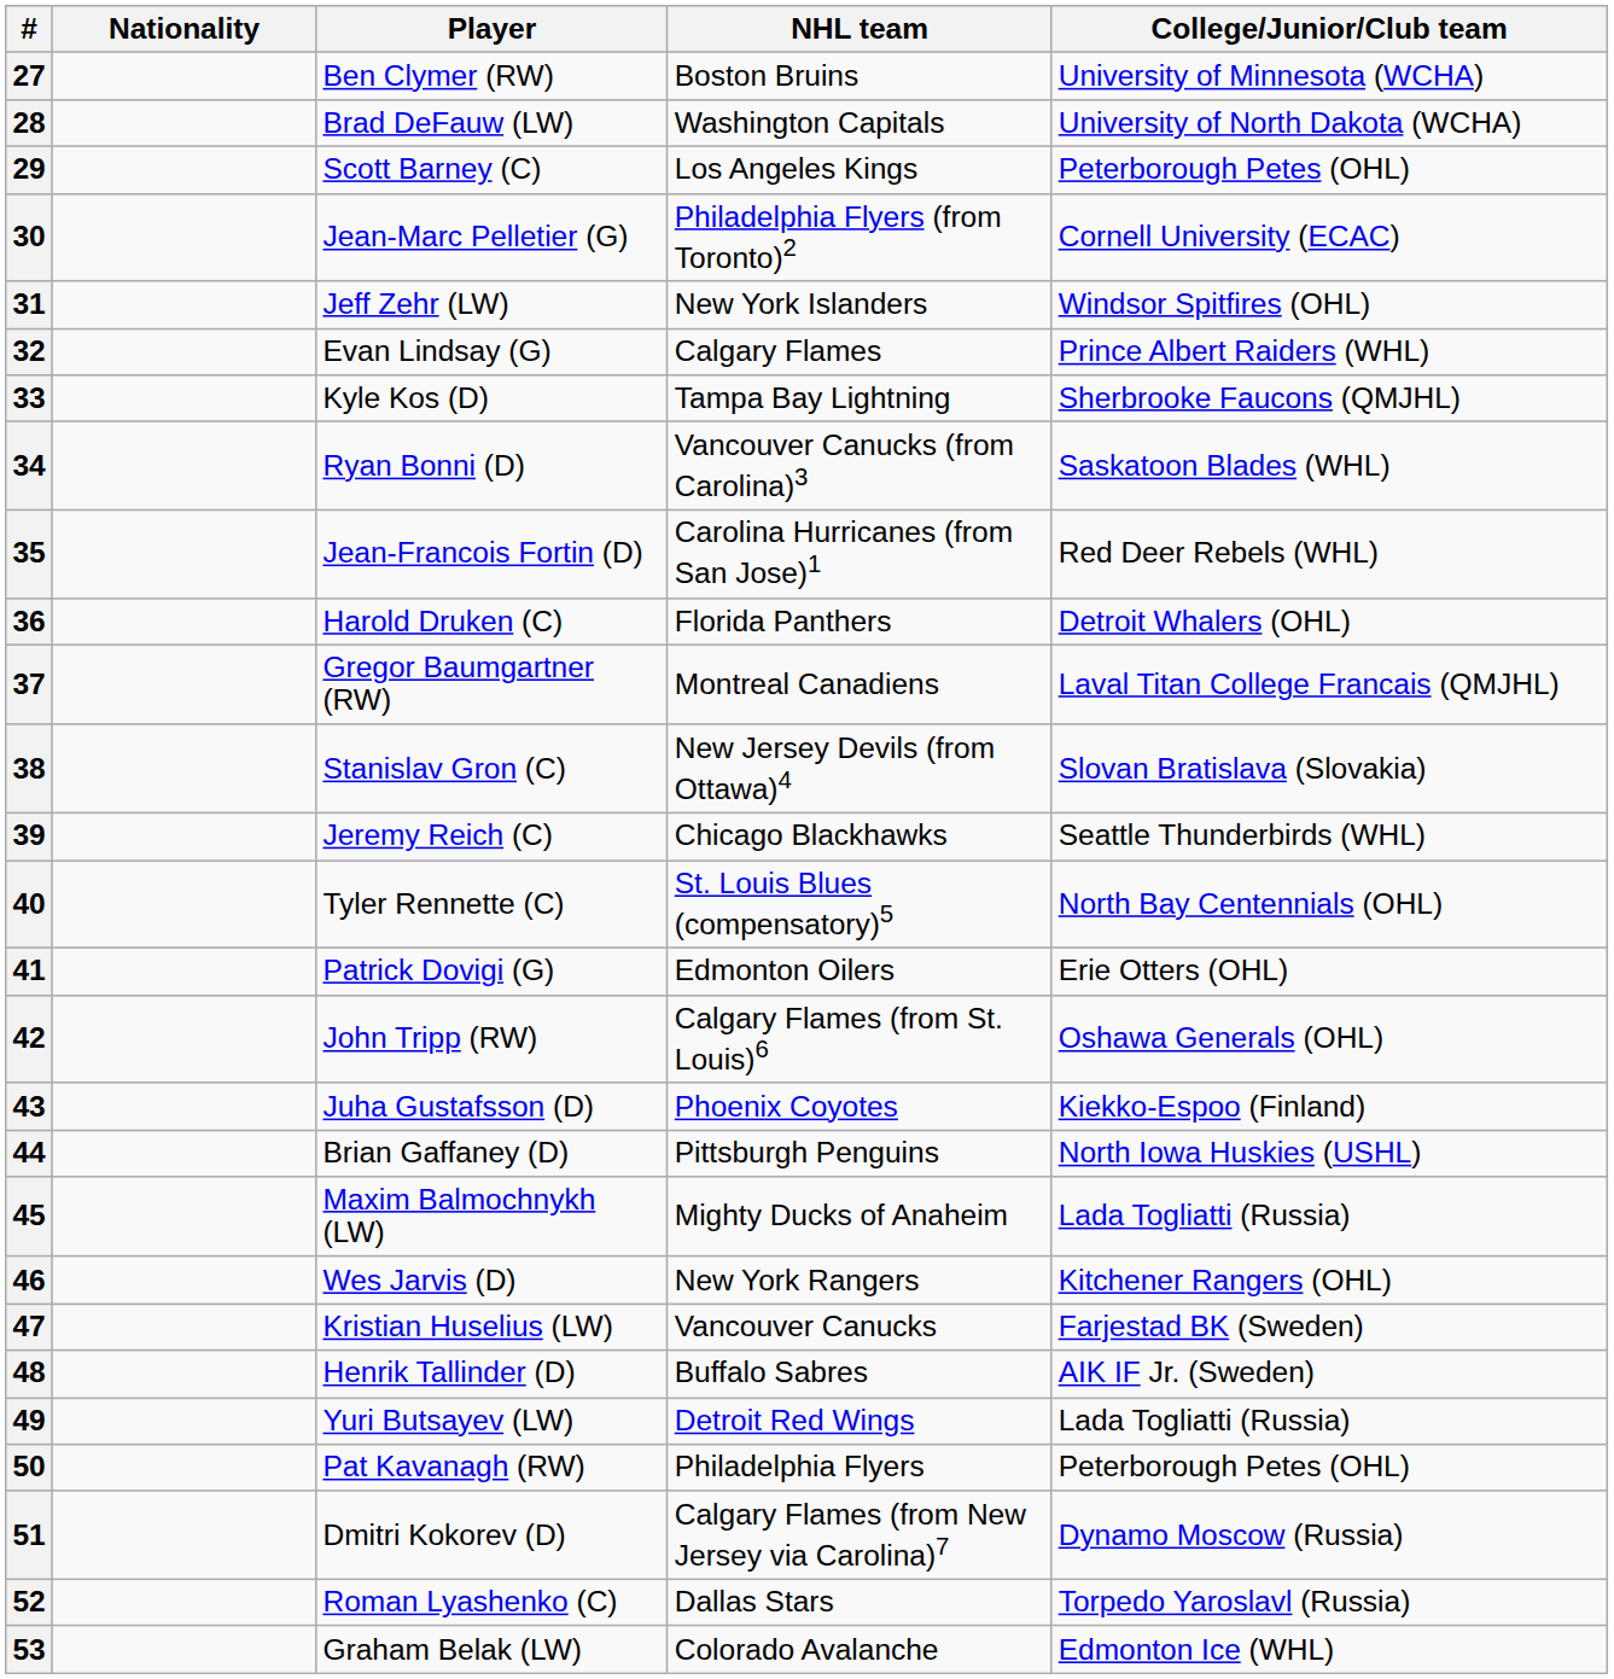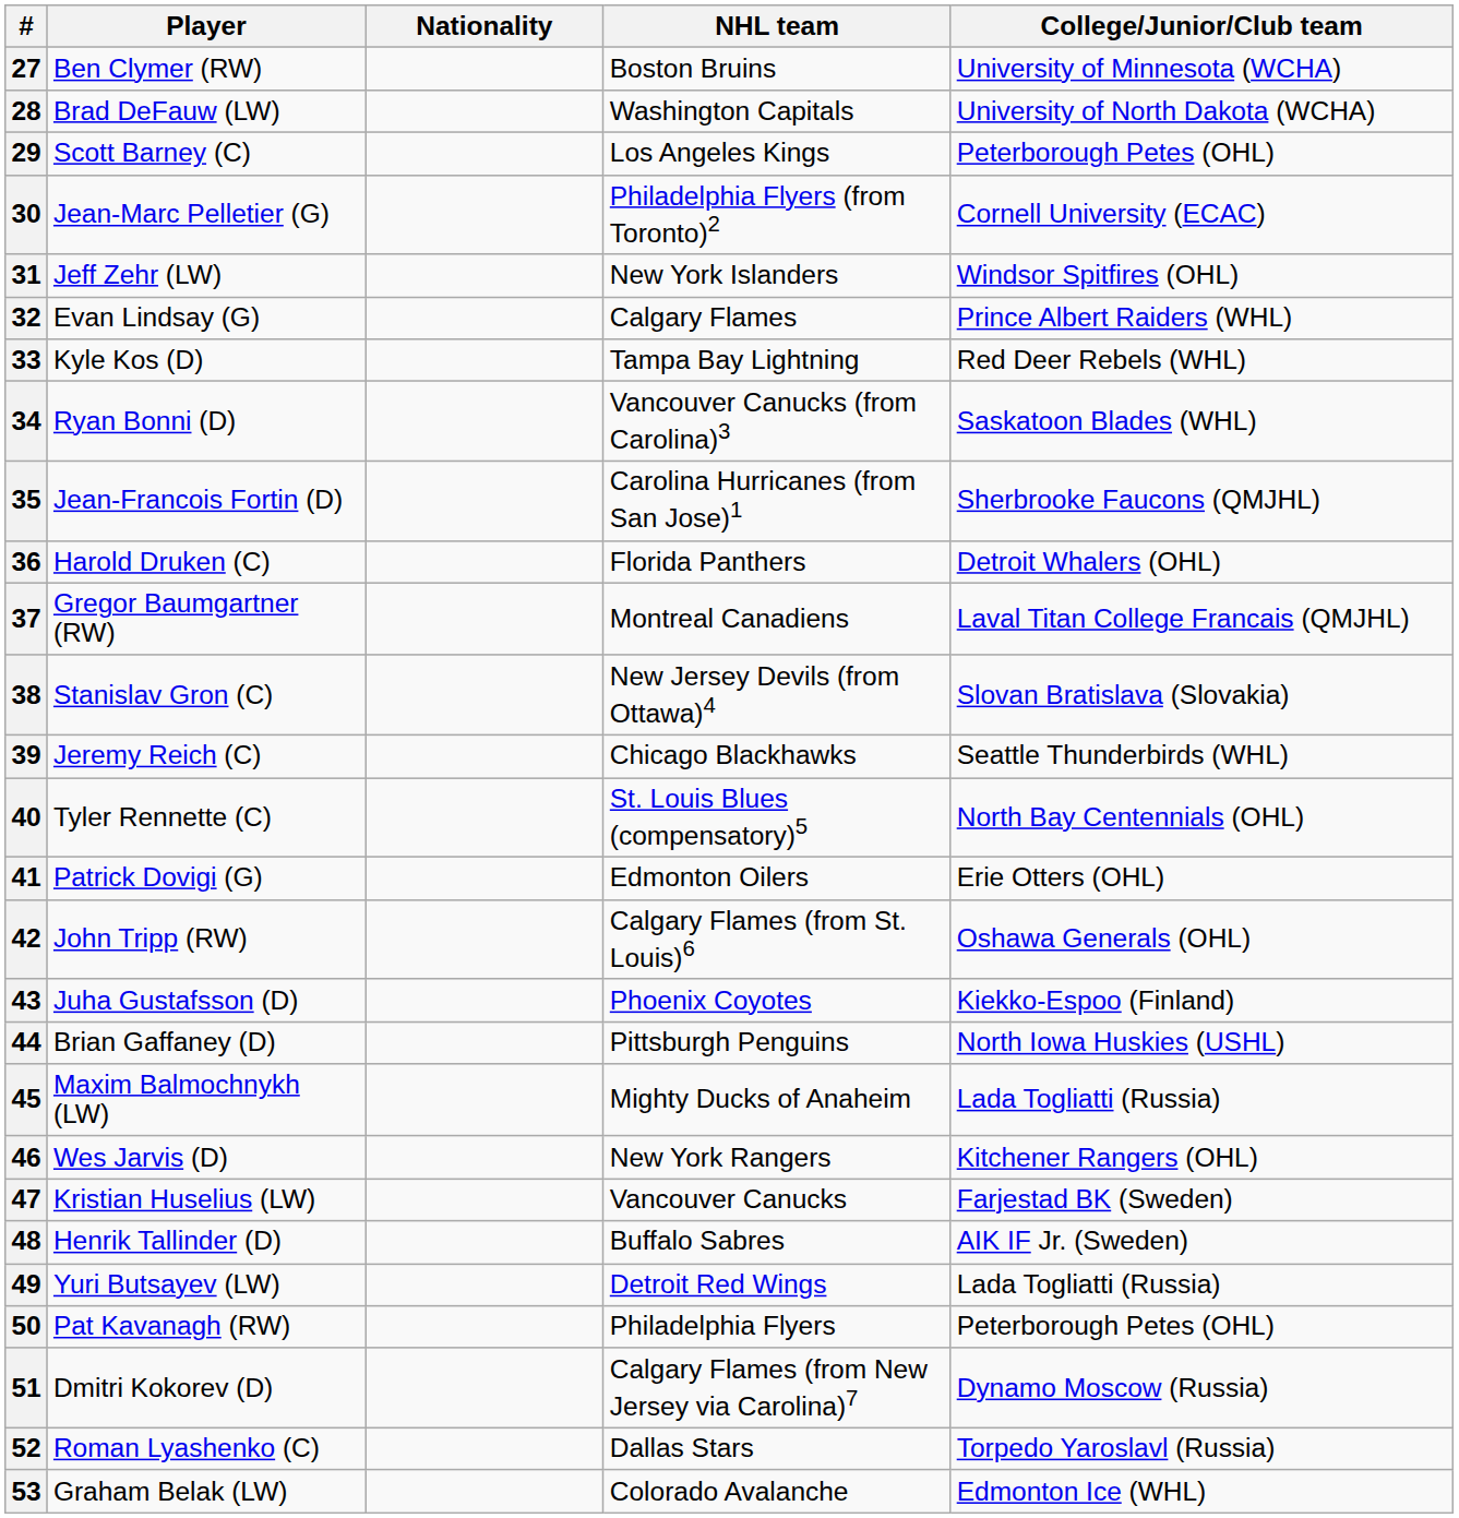columns swapped: Player <-> Nationality
33 | College/Junior/Club team: Sherbrooke Faucons (QMJHL) -> Red Deer Rebels (WHL)
35 | College/Junior/Club team: Red Deer Rebels (WHL) -> Sherbrooke Faucons (QMJHL)
